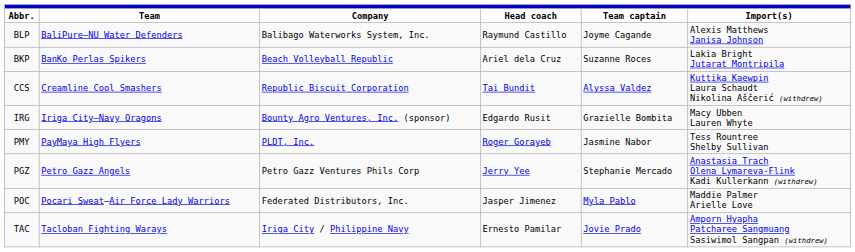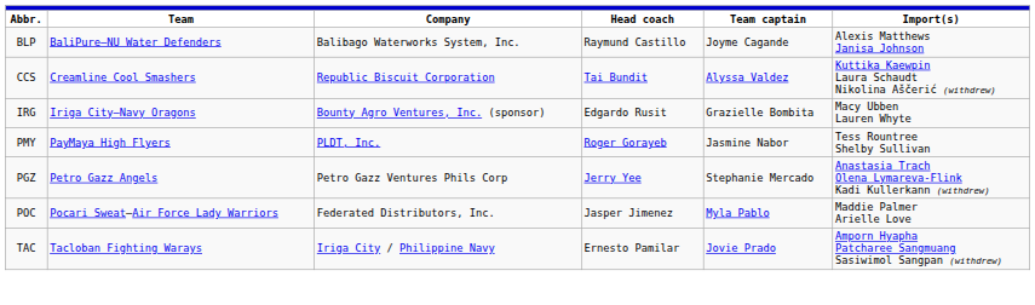- row: BKP | BanKo Perlas Spikers | Beach Volleyball Republic | Ariel dela Cruz | Suzanne Roces | Lakia Bright Jutarat Montripila
